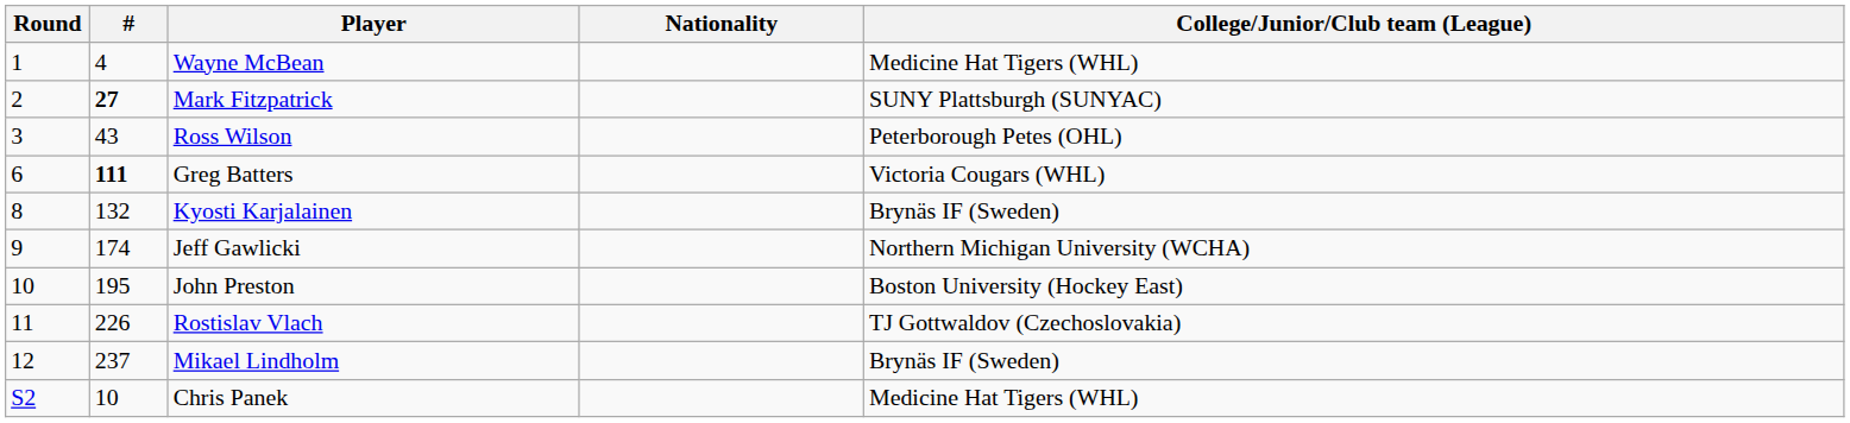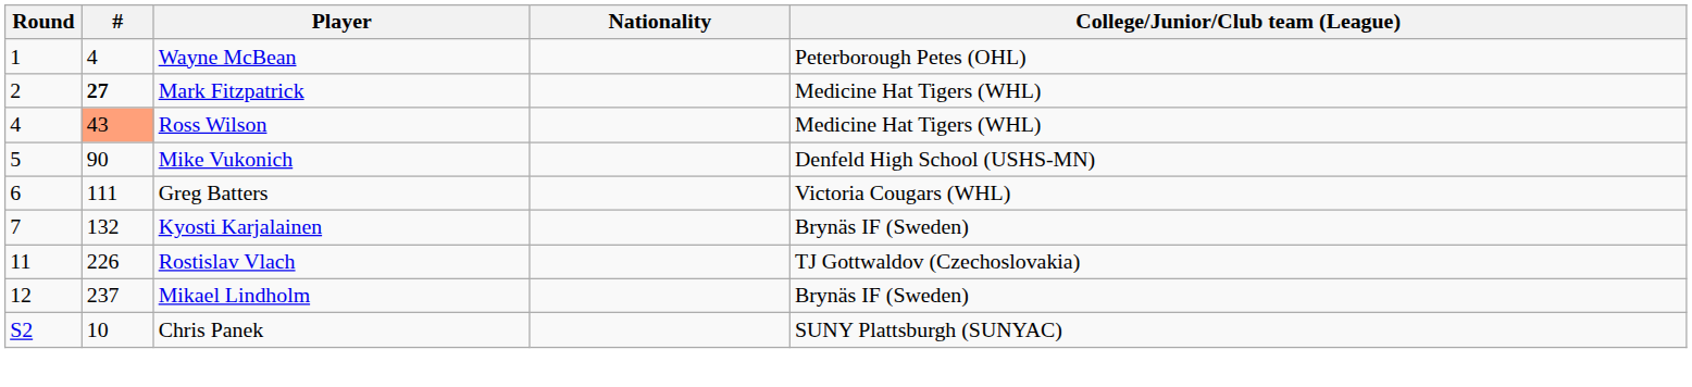Wayne McBean | College/Junior/Club team (League): Medicine Hat Tigers (WHL) -> Peterborough Petes (OHL)
Mark Fitzpatrick | College/Junior/Club team (League): SUNY Plattsburgh (SUNYAC) -> Medicine Hat Tigers (WHL)
Ross Wilson | Round: 3 -> 4
Ross Wilson | #: no background -> lightsalmon background
Ross Wilson | College/Junior/Club team (League): Peterborough Petes (OHL) -> Medicine Hat Tigers (WHL)
+ row: 5 | 90 | Mike Vukonich | Denfeld High School (USHS-MN)
Greg Batters | #: bold -> normal
Kyosti Karjalainen | Round: 8 -> 7
- row: 9 | 174 | Jeff Gawlicki | Northern Michigan University (WCHA)
- row: 10 | 195 | John Preston | Boston University (Hockey East)
Chris Panek | College/Junior/Club team (League): Medicine Hat Tigers (WHL) -> SUNY Plattsburgh (SUNYAC)
